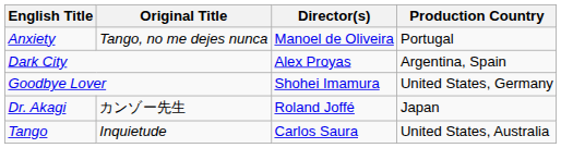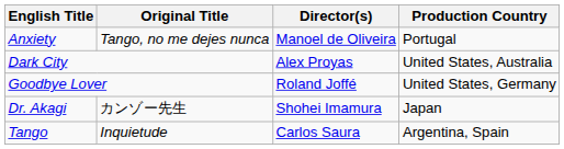Dark City | Production Country: Argentina, Spain -> United States, Australia
Goodbye Lover | Director(s): Shohei Imamura -> Roland Joffé
Dr. Akagi | Director(s): Roland Joffé -> Shohei Imamura
Tango | Production Country: United States, Australia -> Argentina, Spain
